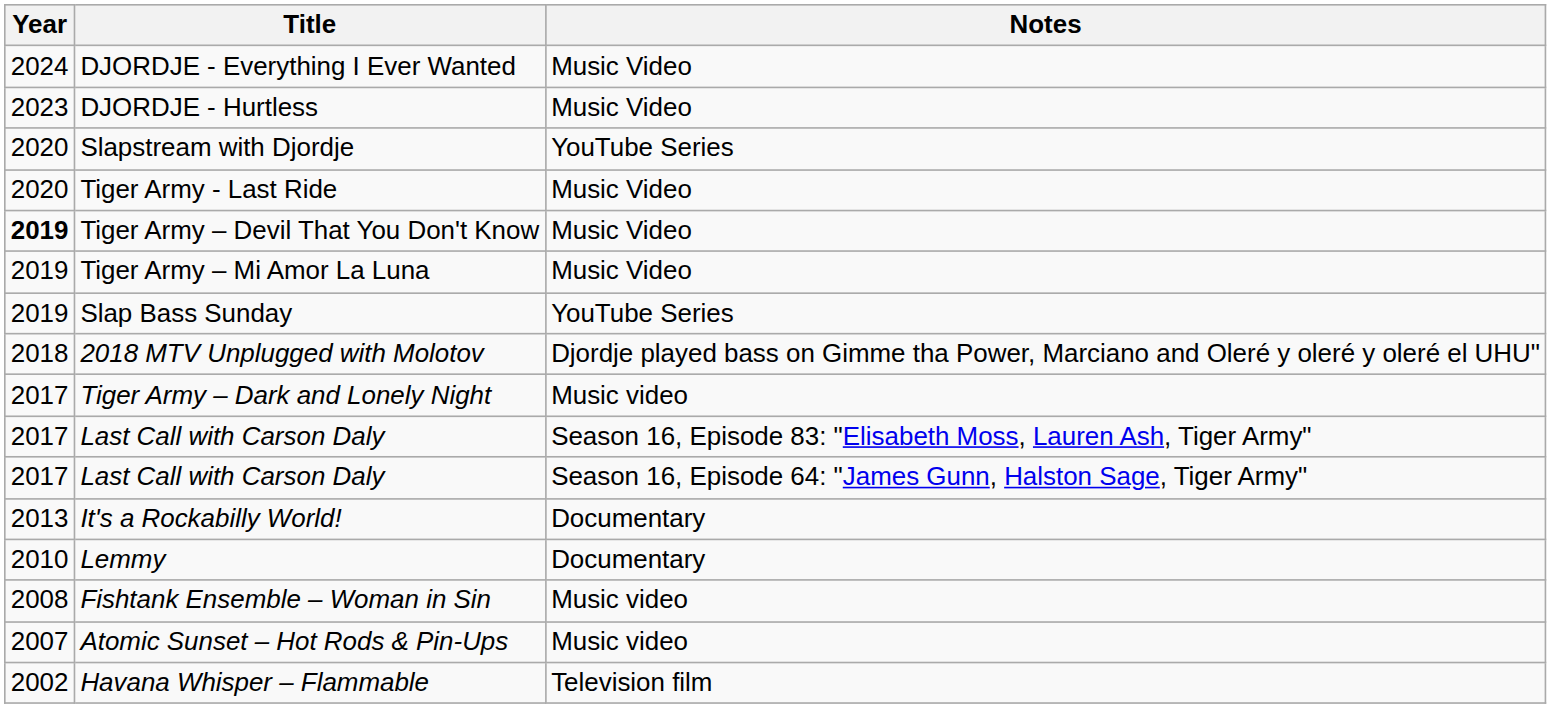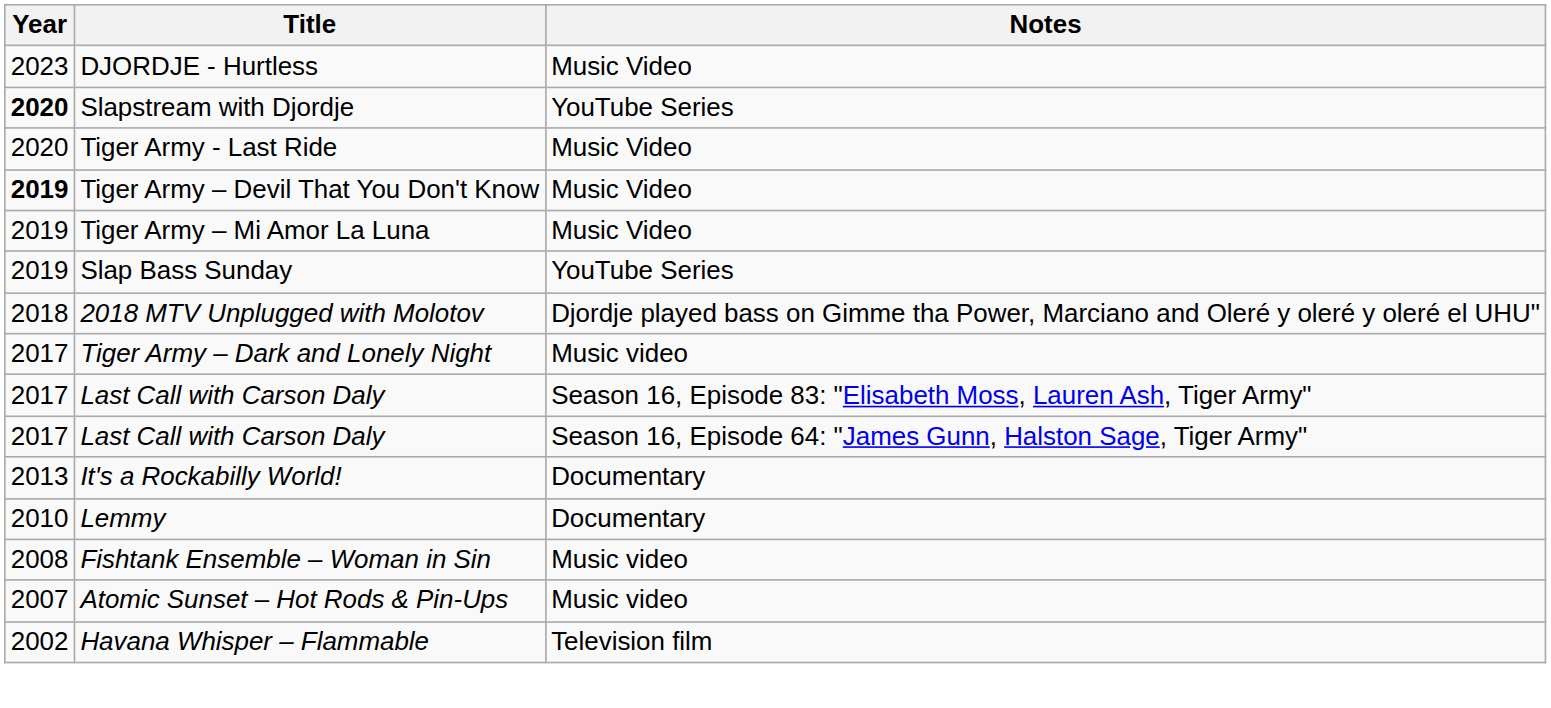- row: 2024 | DJORDJE - Everything I Ever Wanted | Music Video
Slapstream with Djordje | Year: normal -> bold
